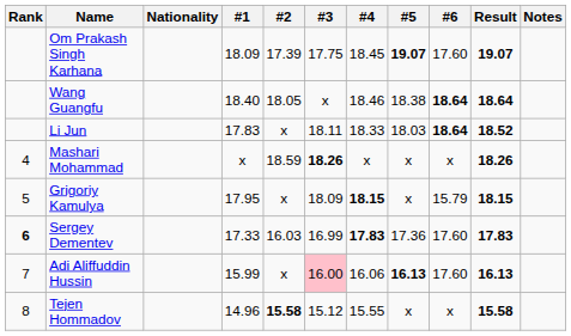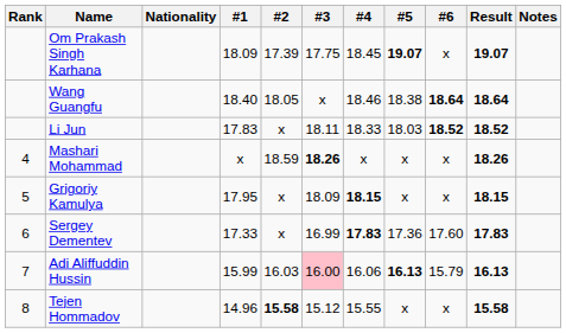Om Prakash Singh Karhana | #6: 17.60 -> x
Li Jun | #6: 18.64 -> 18.52
Grigoriy Kamulya | #6: 15.79 -> x
Sergey Dementev | Rank: bold -> normal
Sergey Dementev | #2: 16.03 -> x
Adi Aliffuddin Hussin | #2: x -> 16.03
Adi Aliffuddin Hussin | #6: 17.60 -> 15.79
